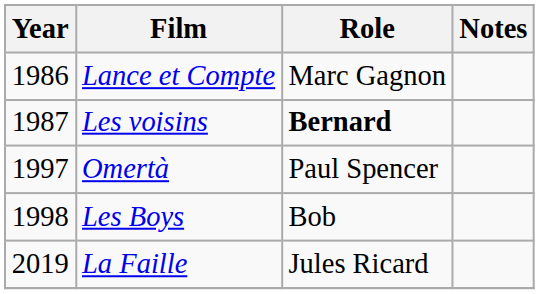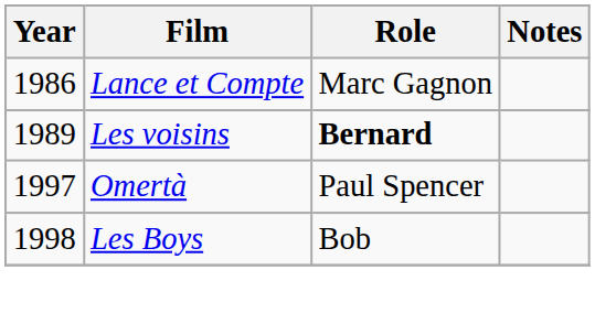Les voisins | Year: 1987 -> 1989
- row: 2019 | La Faille | Jules Ricard
